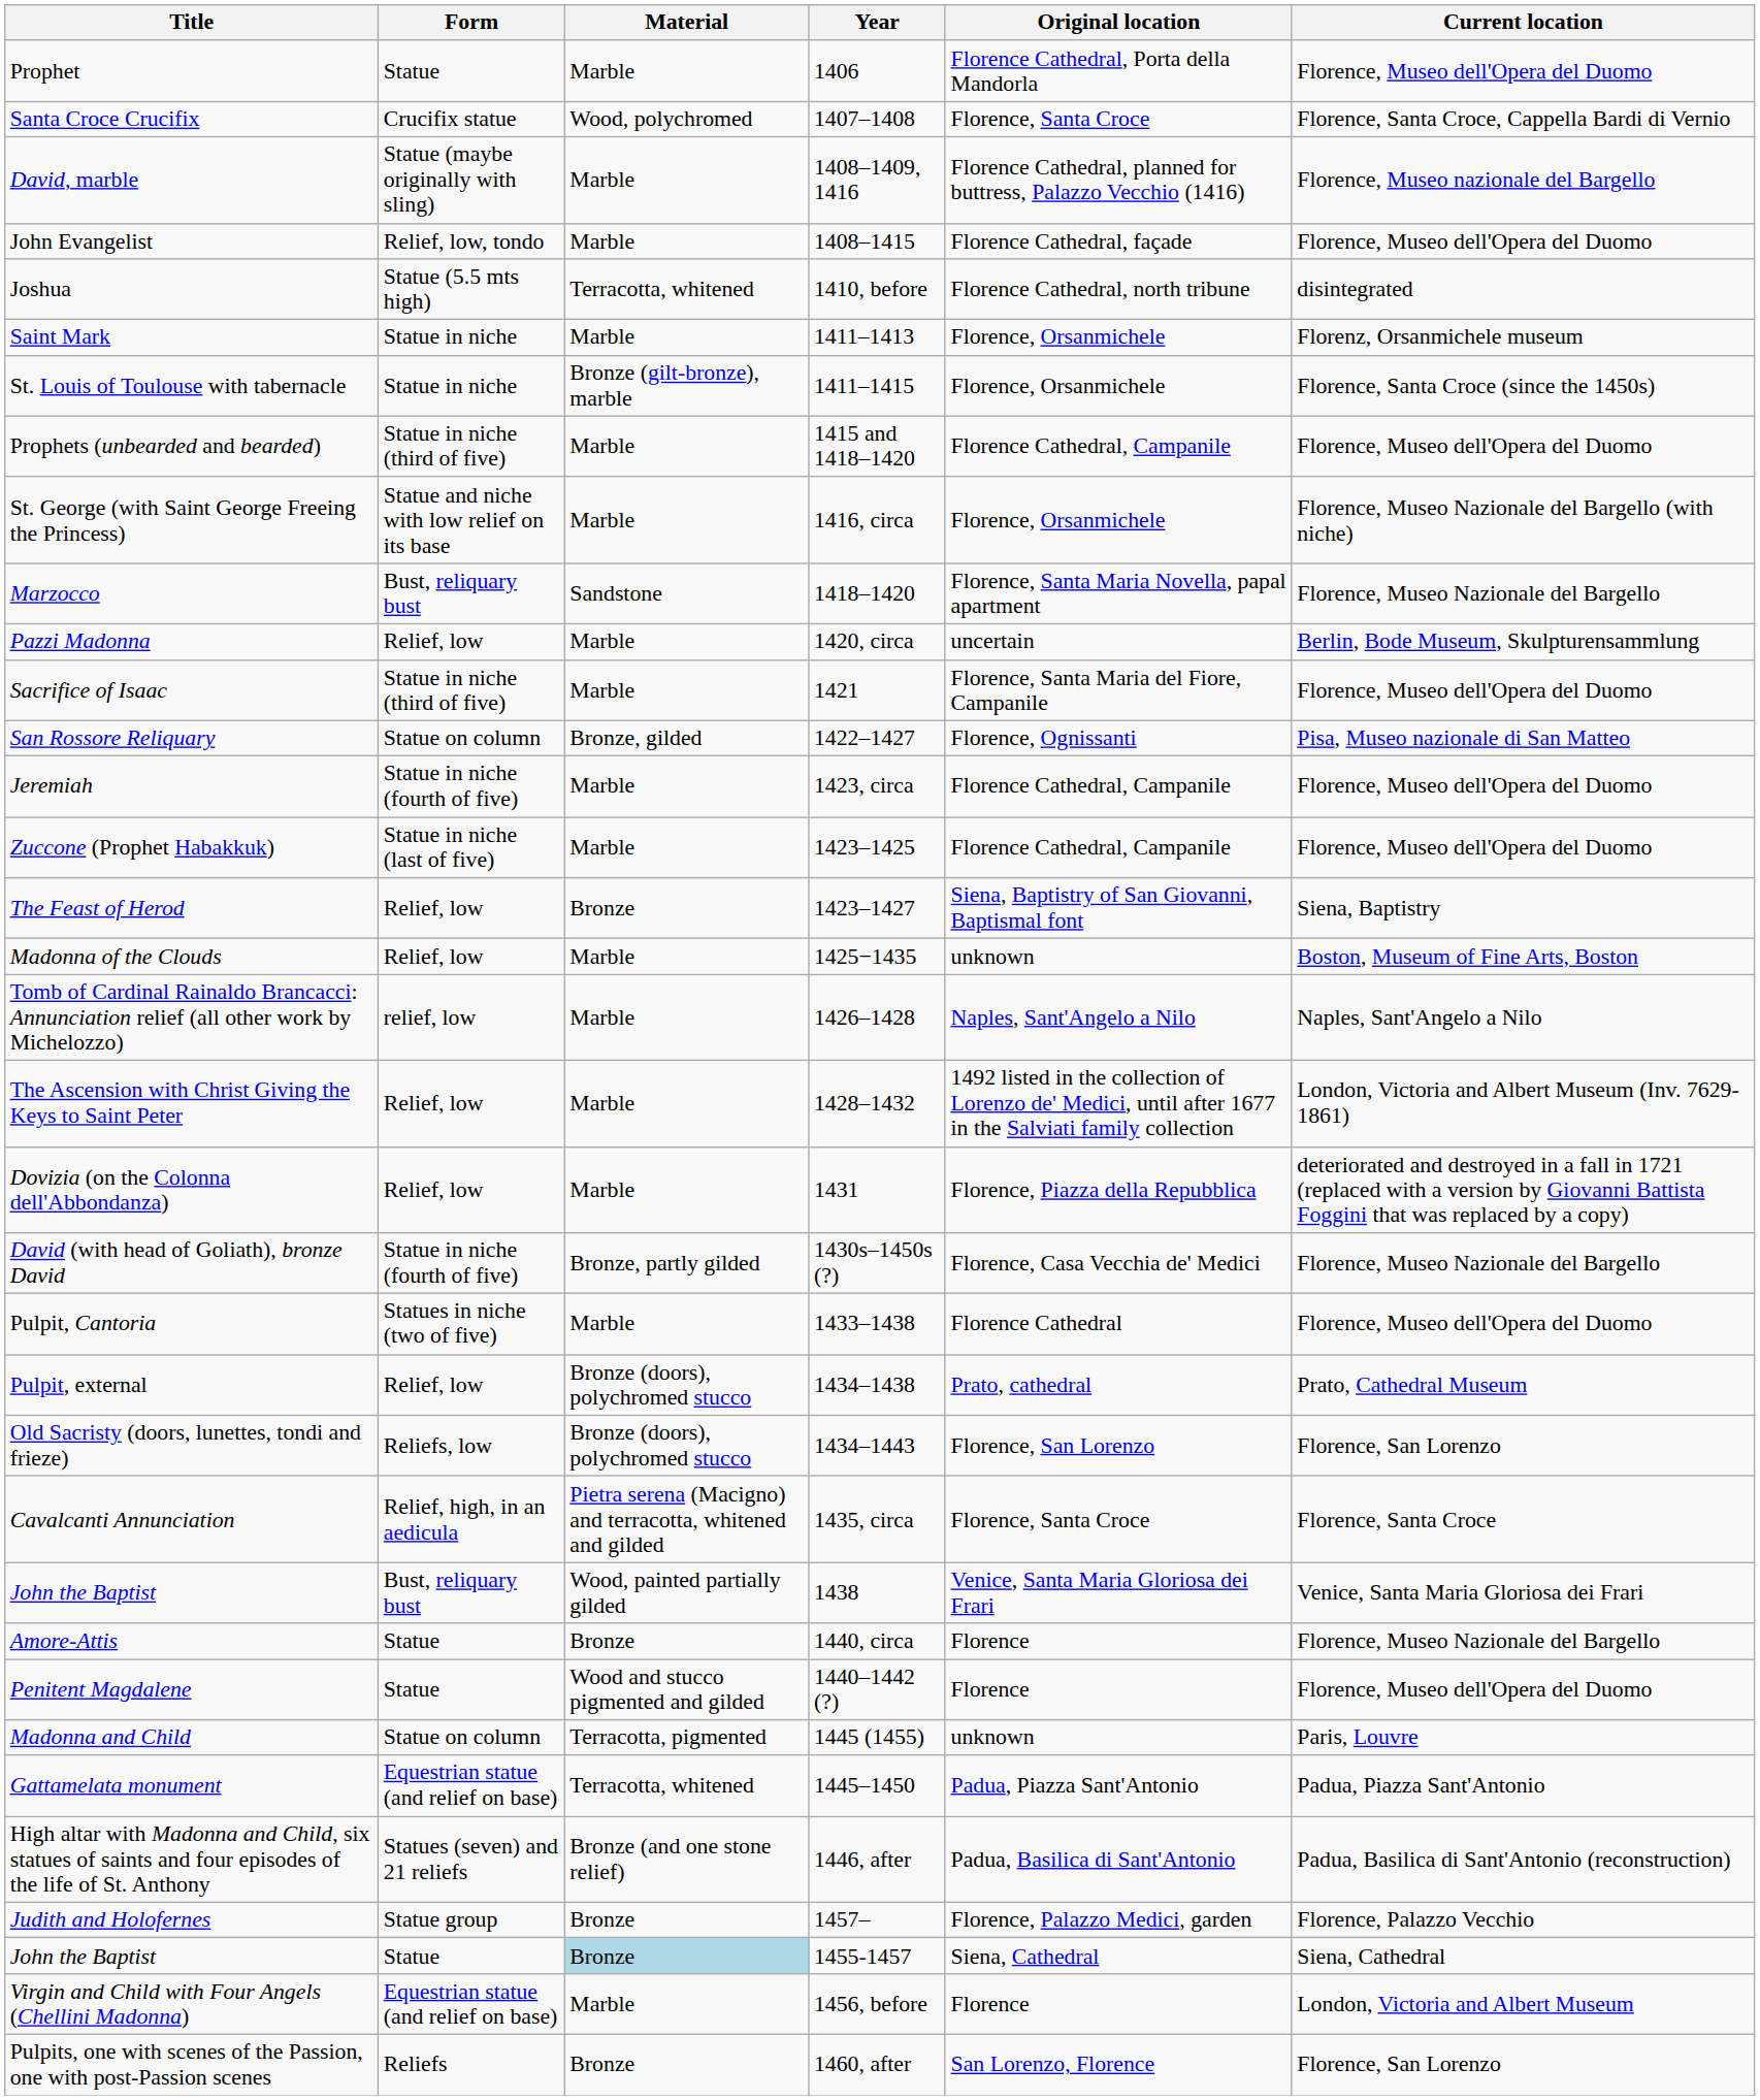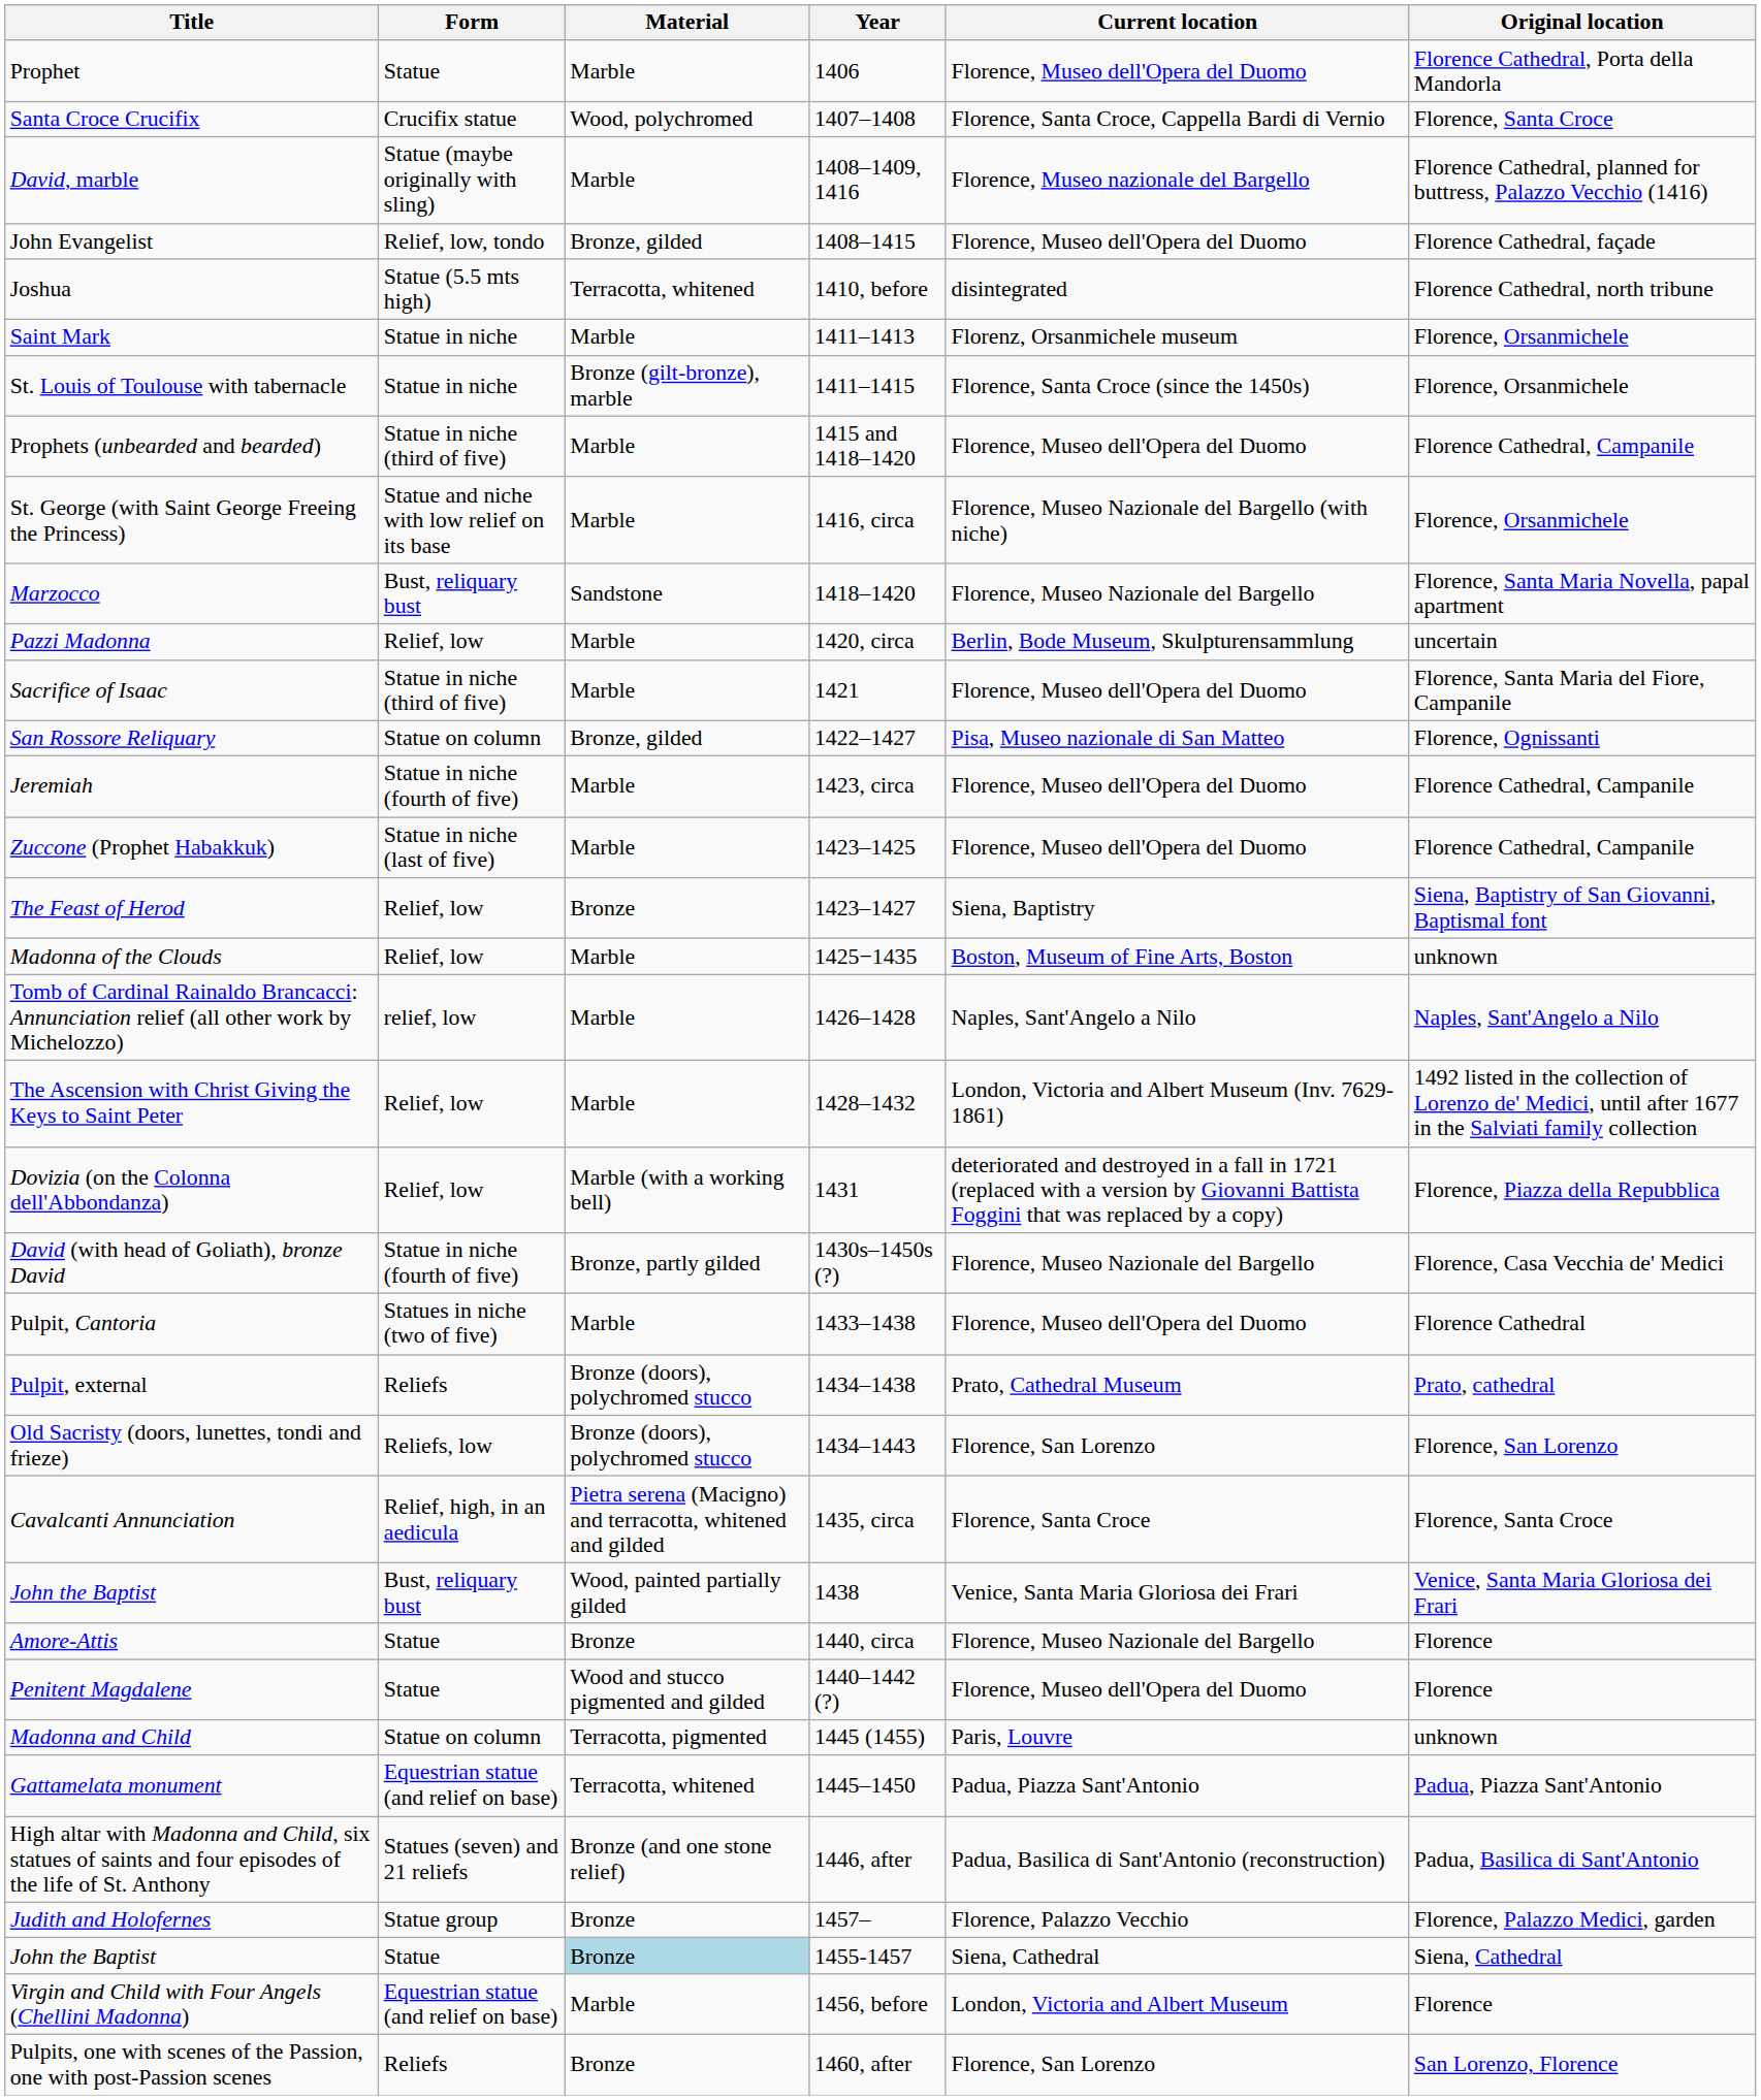columns swapped: Original location <-> Current location
John Evangelist | Material: Marble -> Bronze, gilded
Dovizia (on the Colonna dell'Abbondanza) | Material: Marble -> Marble (with a working bell)
Pulpit, external | Form: Relief, low -> Reliefs
